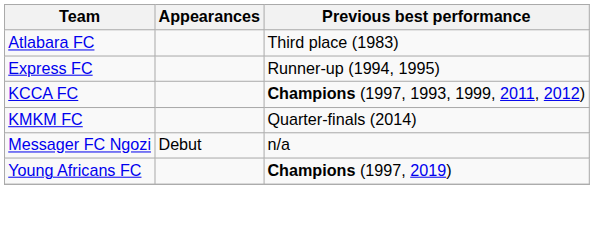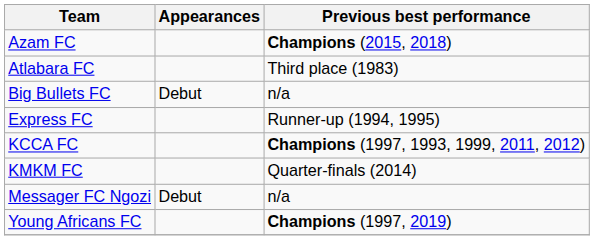+ row: Azam FC | Champions (2015, 2018)
+ row: Big Bullets FC | Debut | n/a
